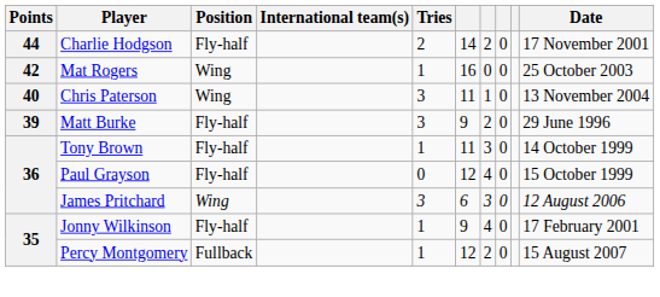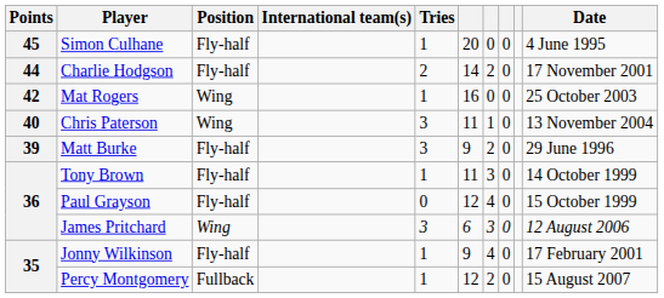+ row: 45 | Simon Culhane | Fly-half | 1 | 20 | 0 | 0 | 4 June 1995
